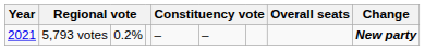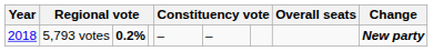5,793 votes | Year: 2021 -> 2018
5,793 votes | column 3: normal -> bold
